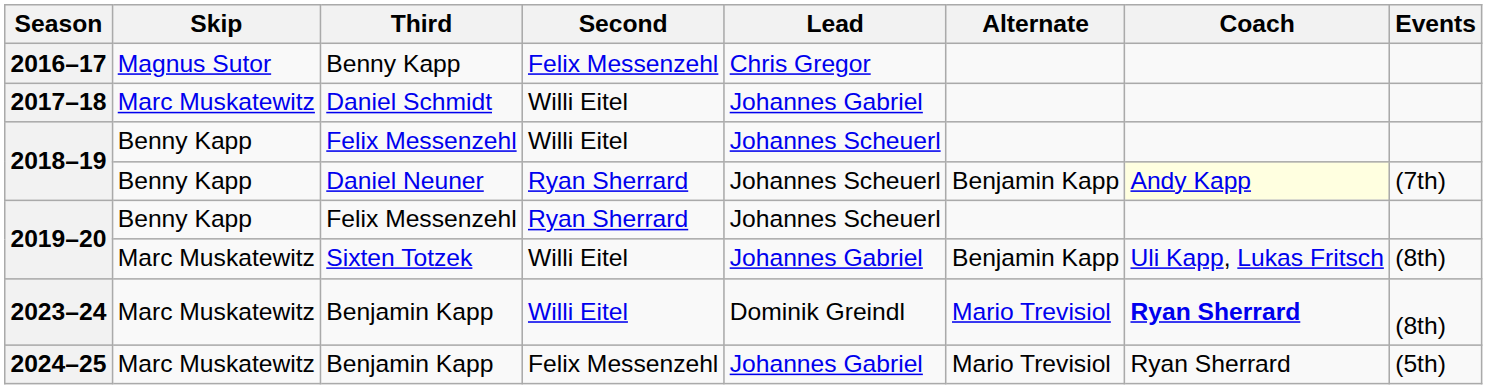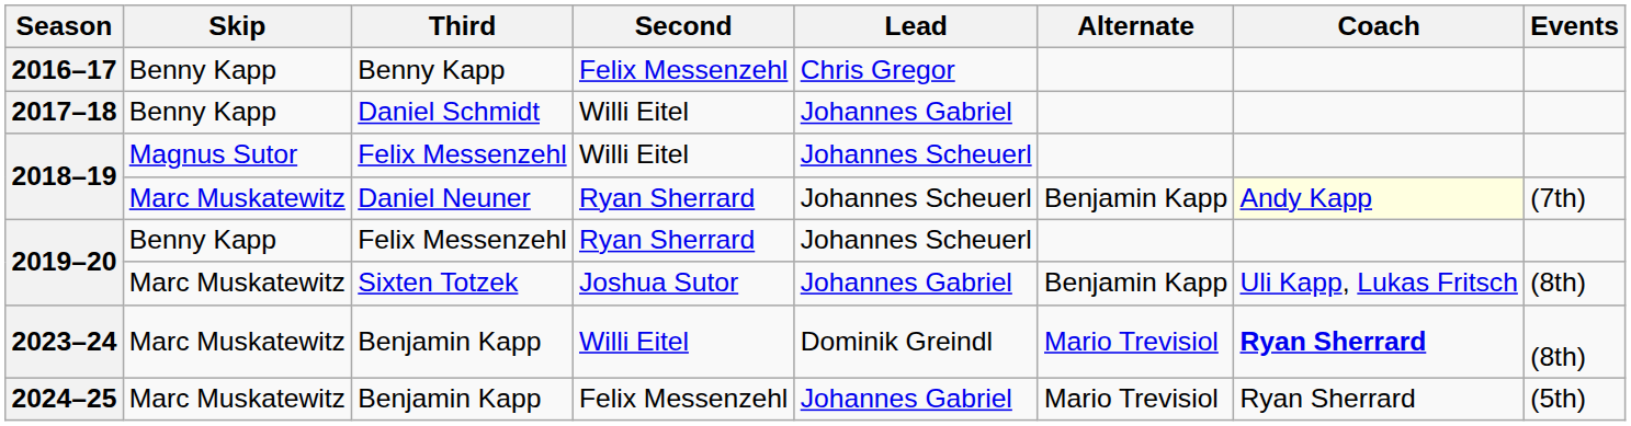2016–17 | Skip: Magnus Sutor -> Benny Kapp
2017–18 | Skip: Marc Muskatewitz -> Benny Kapp
2018–19 / Felix Messenzehl | Skip: Benny Kapp -> Magnus Sutor
2018–19 / Daniel Neuner | Skip: Benny Kapp -> Marc Muskatewitz
2019–20 / Sixten Totzek | Second: Willi Eitel -> Joshua Sutor
